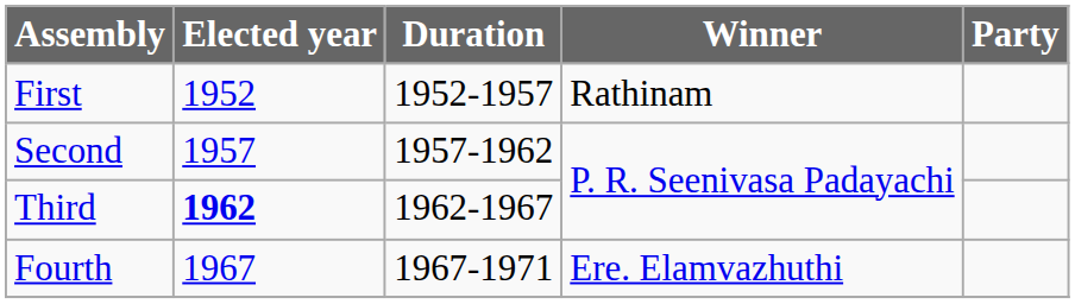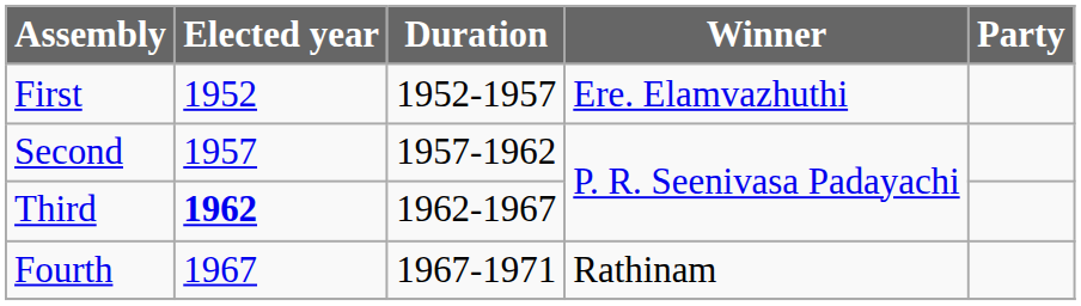First | Winner: Rathinam -> Ere. Elamvazhuthi
Fourth | Winner: Ere. Elamvazhuthi -> Rathinam
